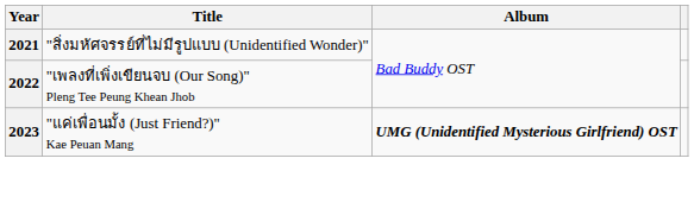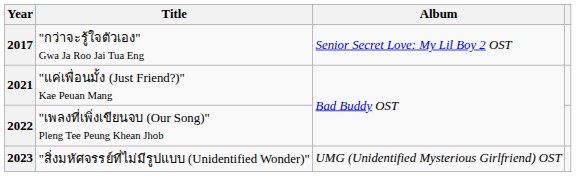+ row: 2017 | "กว่าจะรู้ใจตัวเอง" Gwa Ja Roo Jai Tua Eng | Senior Secret Love: My Lil Boy 2 OST
2021 | Title: "สิ่งมหัศจรรย์ที่ไม่มีรูปแบบ (Unidentified Wonder)" -> "แค่เพื่อนมั้ง (Just Friend?)" Kae Peuan Mang
2023 | Title: "แค่เพื่อนมั้ง (Just Friend?)" Kae Peuan Mang -> "สิ่งมหัศจรรย์ที่ไม่มีรูปแบบ (Unidentified Wonder)"
2023 | Album: bold -> normal
